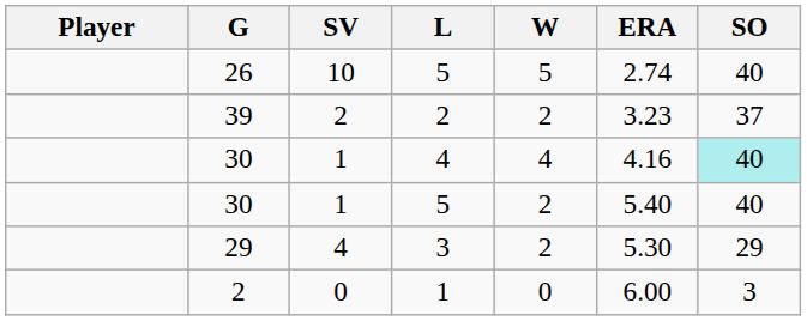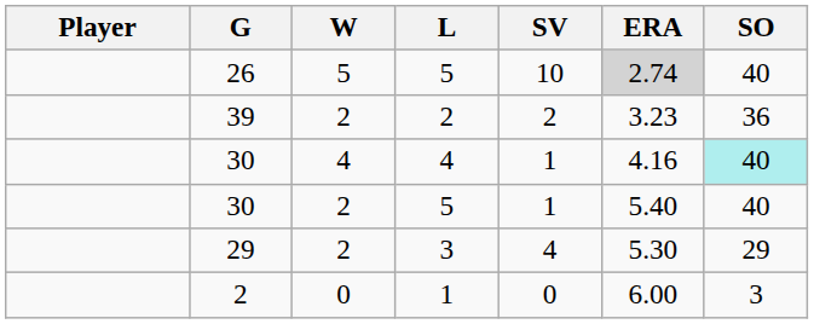columns swapped: W <-> SV
26 | ERA: no background -> lightgrey background
39 | SO: 37 -> 36
